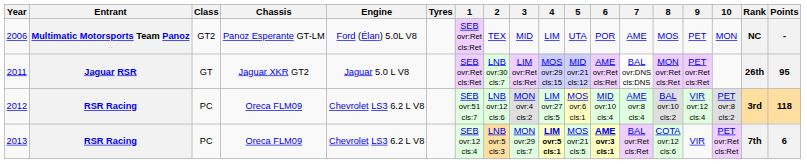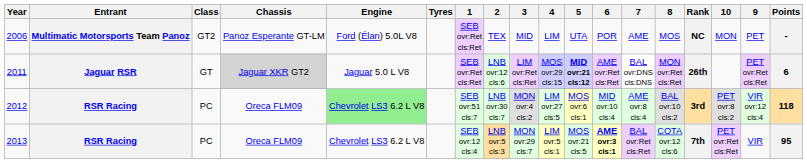columns swapped: 9 <-> Rank
2011 | Chassis: no background -> lightgrey background
2011 | 2: LNB ovr:30 cls:7 -> LNB ovr:12 cls:6
2011 | 5: normal -> bold
2011 | Points: 95 -> 6
2012 | Engine: no background -> lightgreen background
2012 | 2: LNB ovr:12 cls:6 -> LNB ovr:30 cls:7
2013 | 4: bold -> normal
2013 | Points: 6 -> 95
